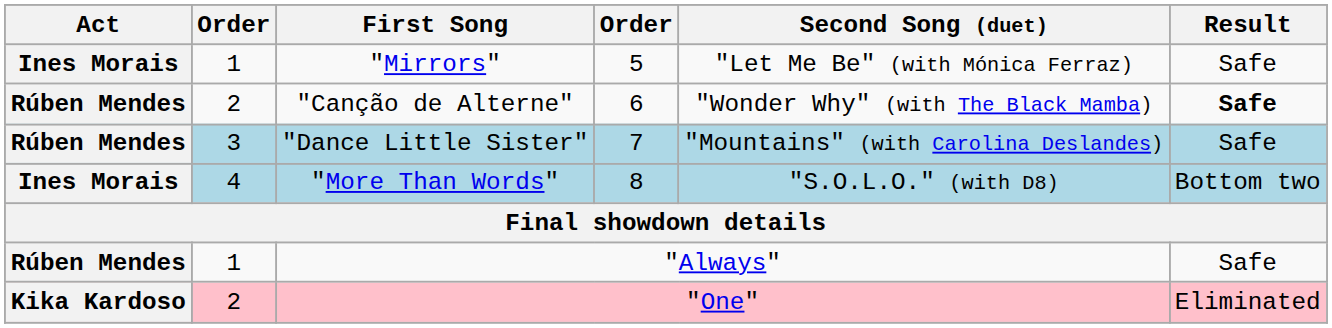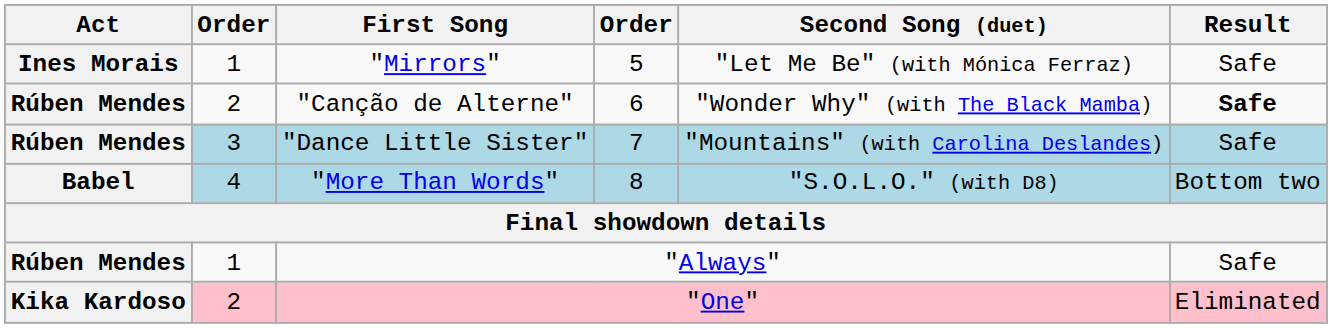"More Than Words" | Act: Ines Morais -> Babel
